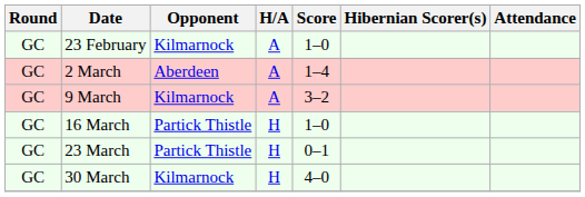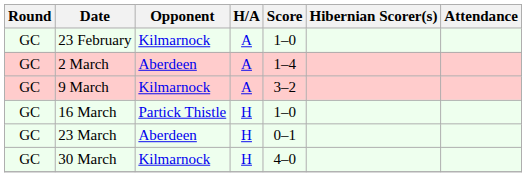23 March | Opponent: Partick Thistle -> Aberdeen
